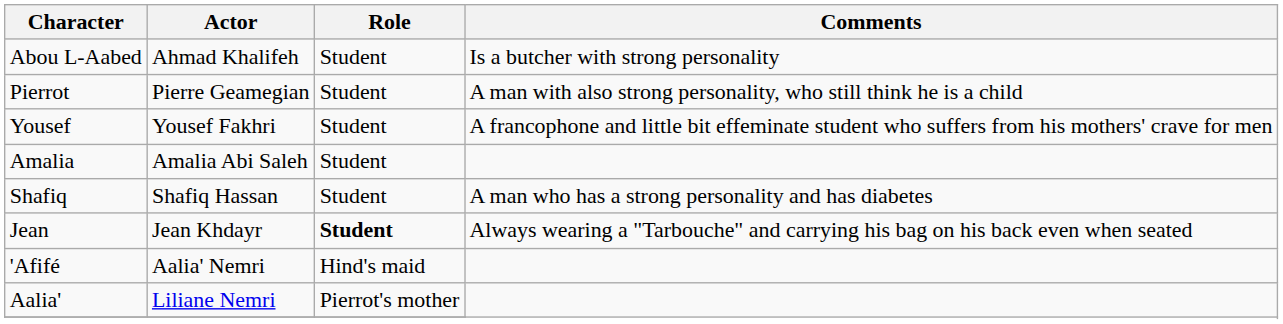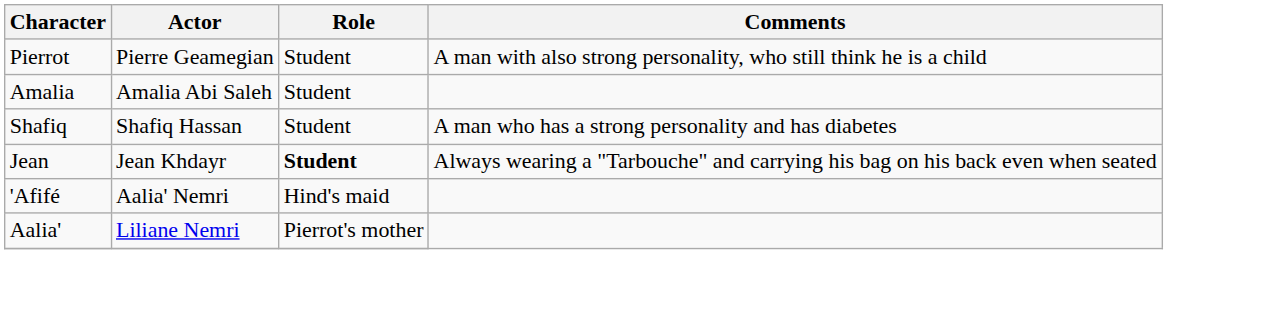- row: Abou L-Aabed | Ahmad Khalifeh | Student | Is a butcher with strong personality
- row: Yousef | Yousef Fakhri | Student | A francophone and little bit effeminate student who suffers from his mothers' crave for men
